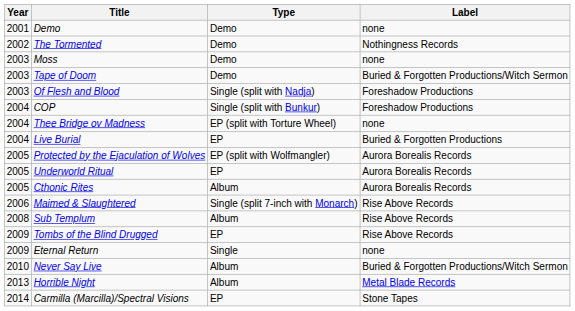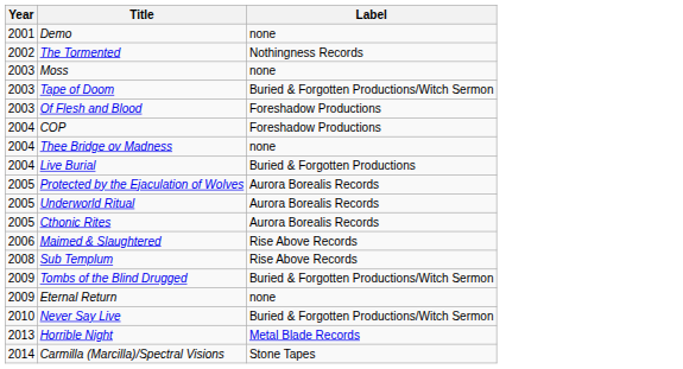- column: Type | Demo | Demo | Demo | Demo | Single (split with Nadja) | Single (split with Bunkur) | EP (split with Torture Wheel) | EP | EP (split with Wolfmangler) | EP | Album | Single (split 7-inch with Monarch) | Album | EP | Single | Album | Album | EP
Tombs of the Blind Drugged | Label: Rise Above Records -> Buried & Forgotten Productions/Witch Sermon
